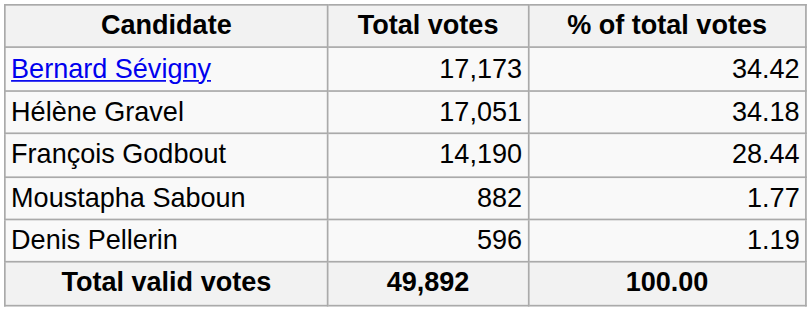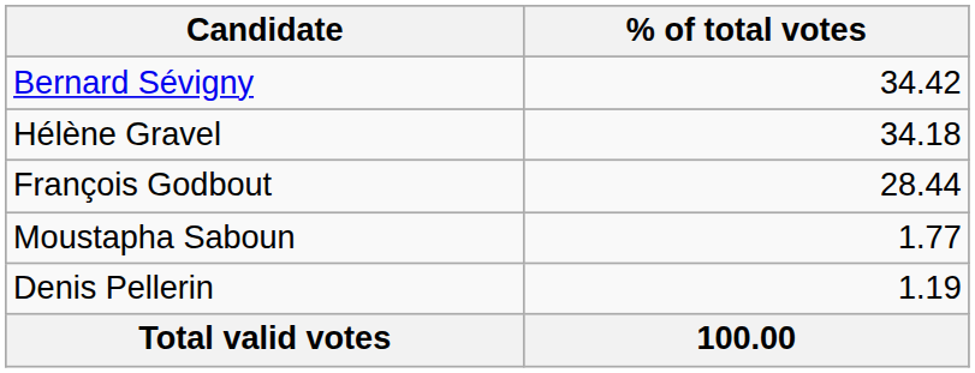- column: Total votes | 17,173 | 17,051 | 14,190 | 882 | 596 | 49,892
